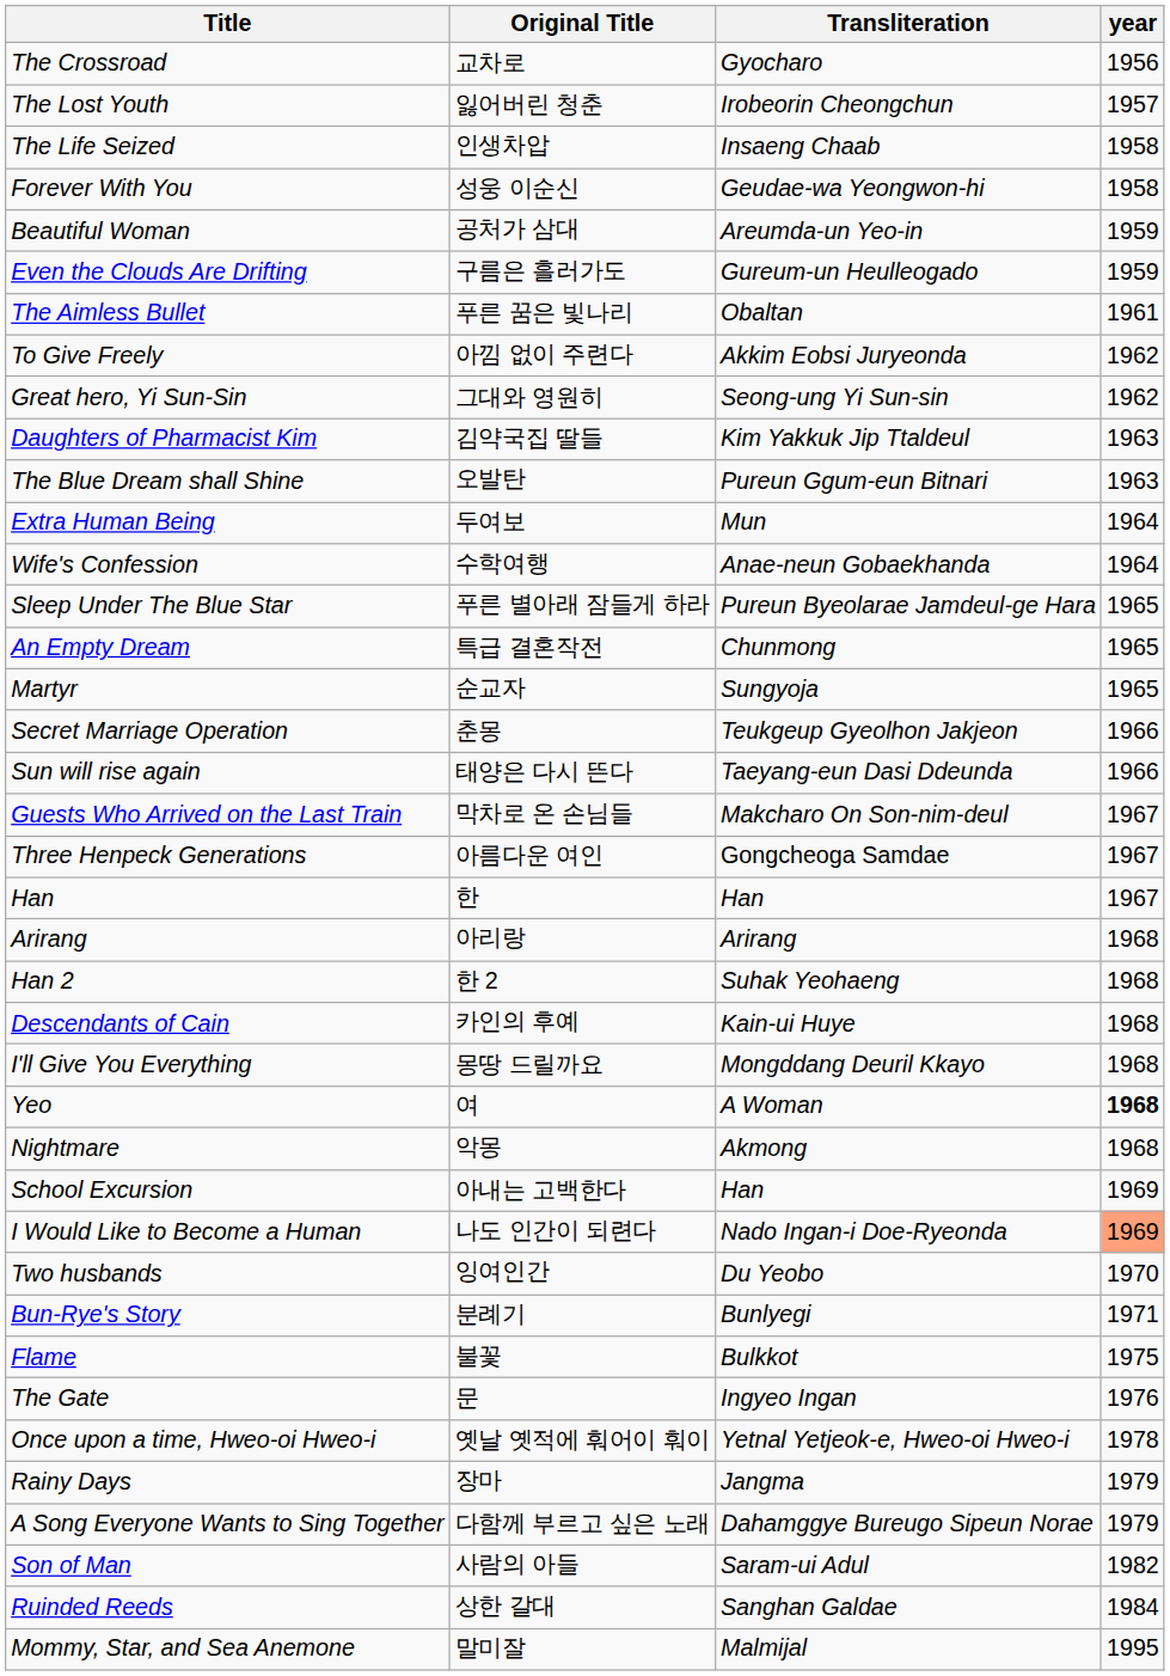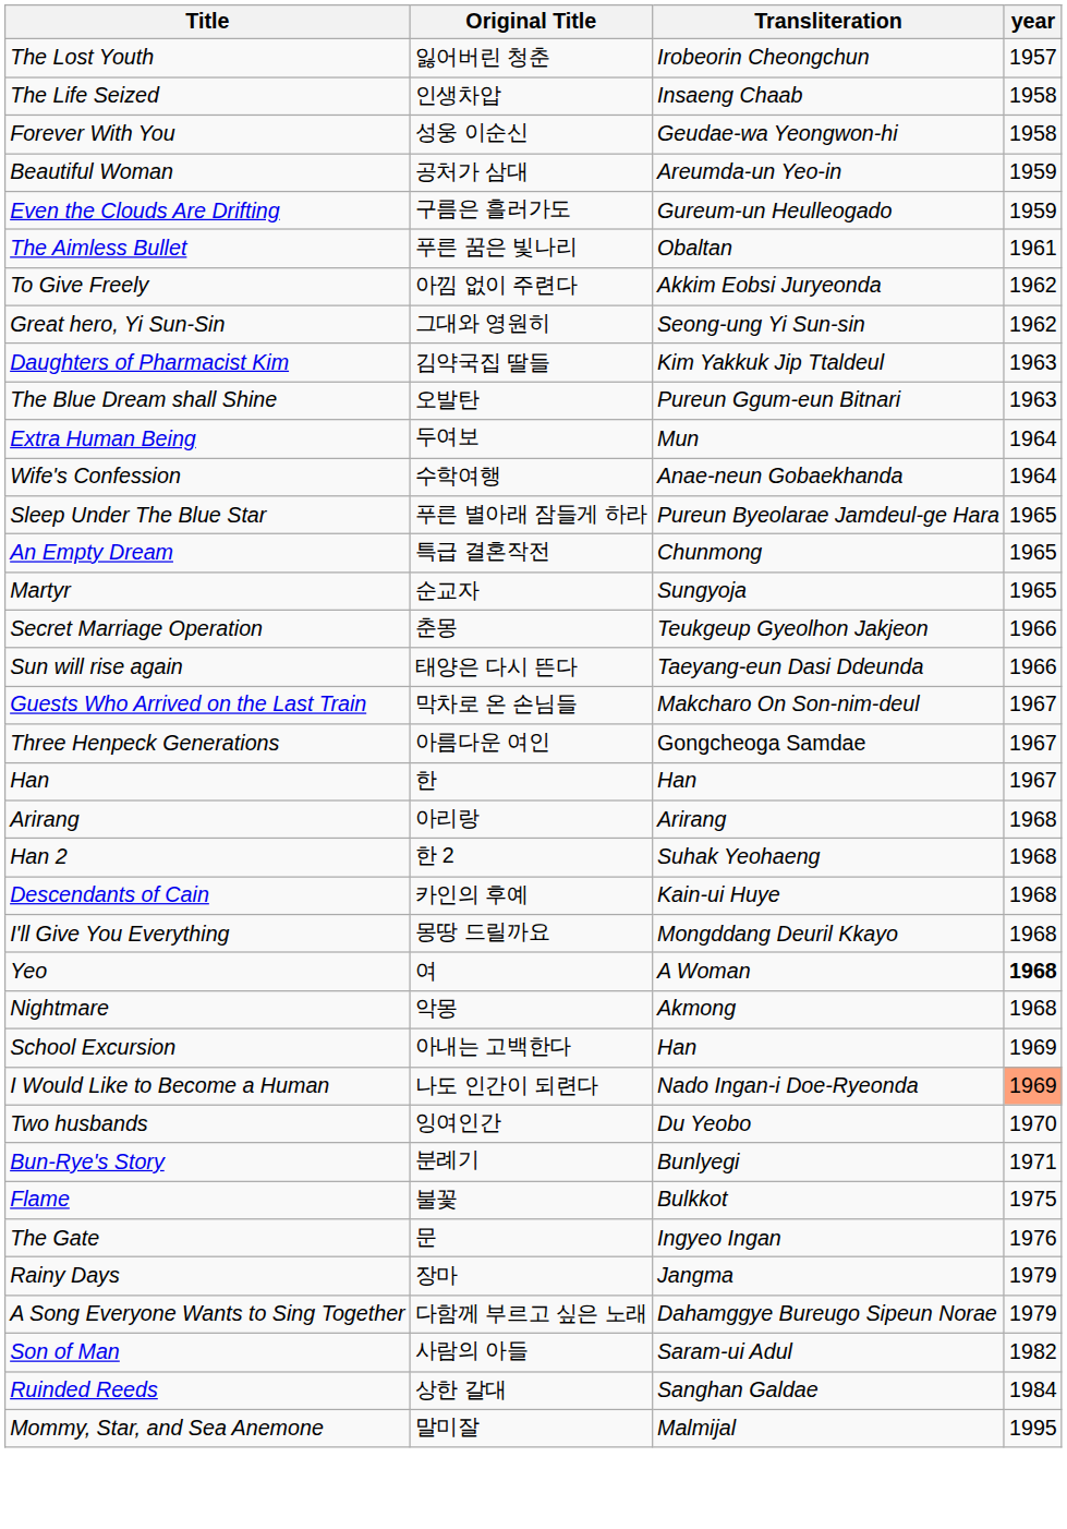- row: The Crossroad | 교차로 | Gyocharo | 1956
- row: Once upon a time, Hweo-oi Hweo-i | 옛날 옛적에 훠어이 훠이 | Yetnal Yetjeok-e, Hweo-oi Hweo-i | 1978
